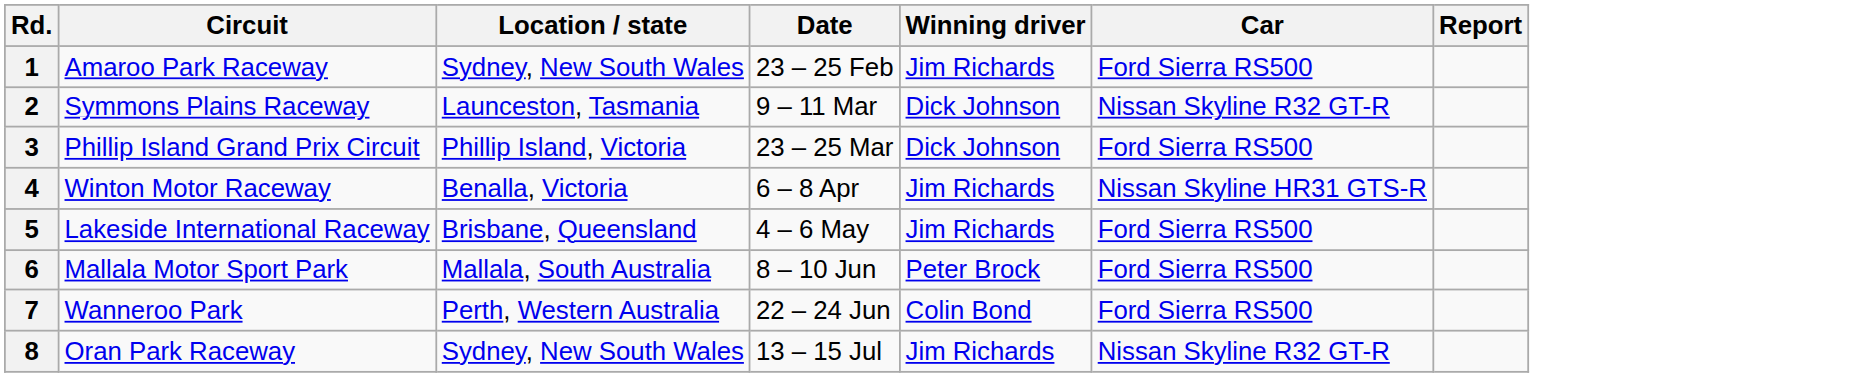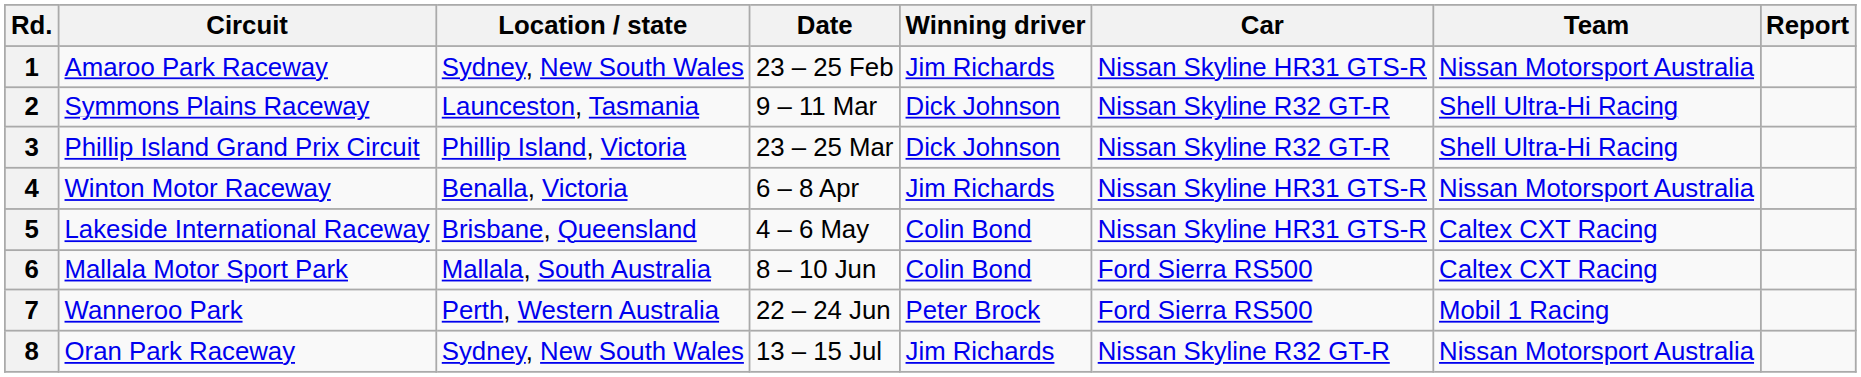+ column: Team | Nissan Motorsport Australia | Shell Ultra-Hi Racing | Shell Ultra-Hi Racing | Nissan Motorsport Australia | Caltex CXT Racing | Caltex CXT Racing | Mobil 1 Racing | Nissan Motorsport Australia
1 | Car: Ford Sierra RS500 -> Nissan Skyline HR31 GTS-R
3 | Car: Ford Sierra RS500 -> Nissan Skyline R32 GT-R
5 | Winning driver: Jim Richards -> Colin Bond
5 | Car: Ford Sierra RS500 -> Nissan Skyline HR31 GTS-R
6 | Winning driver: Peter Brock -> Colin Bond
7 | Winning driver: Colin Bond -> Peter Brock
